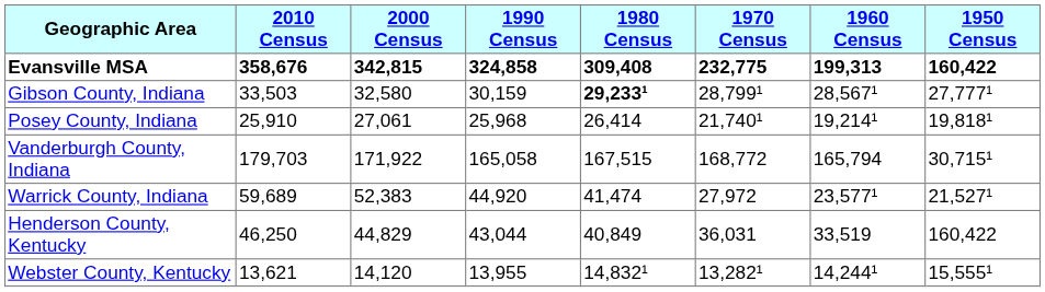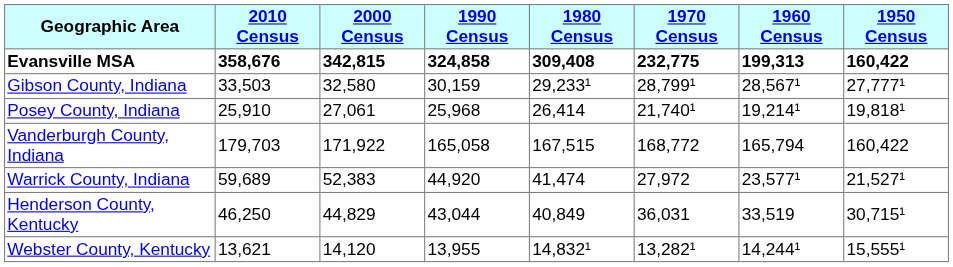Gibson County, Indiana | 1980 Census: bold -> normal
Vanderburgh County, Indiana | 1950 Census: 30,715¹ -> 160,422
Henderson County, Kentucky | 1950 Census: 160,422 -> 30,715¹
